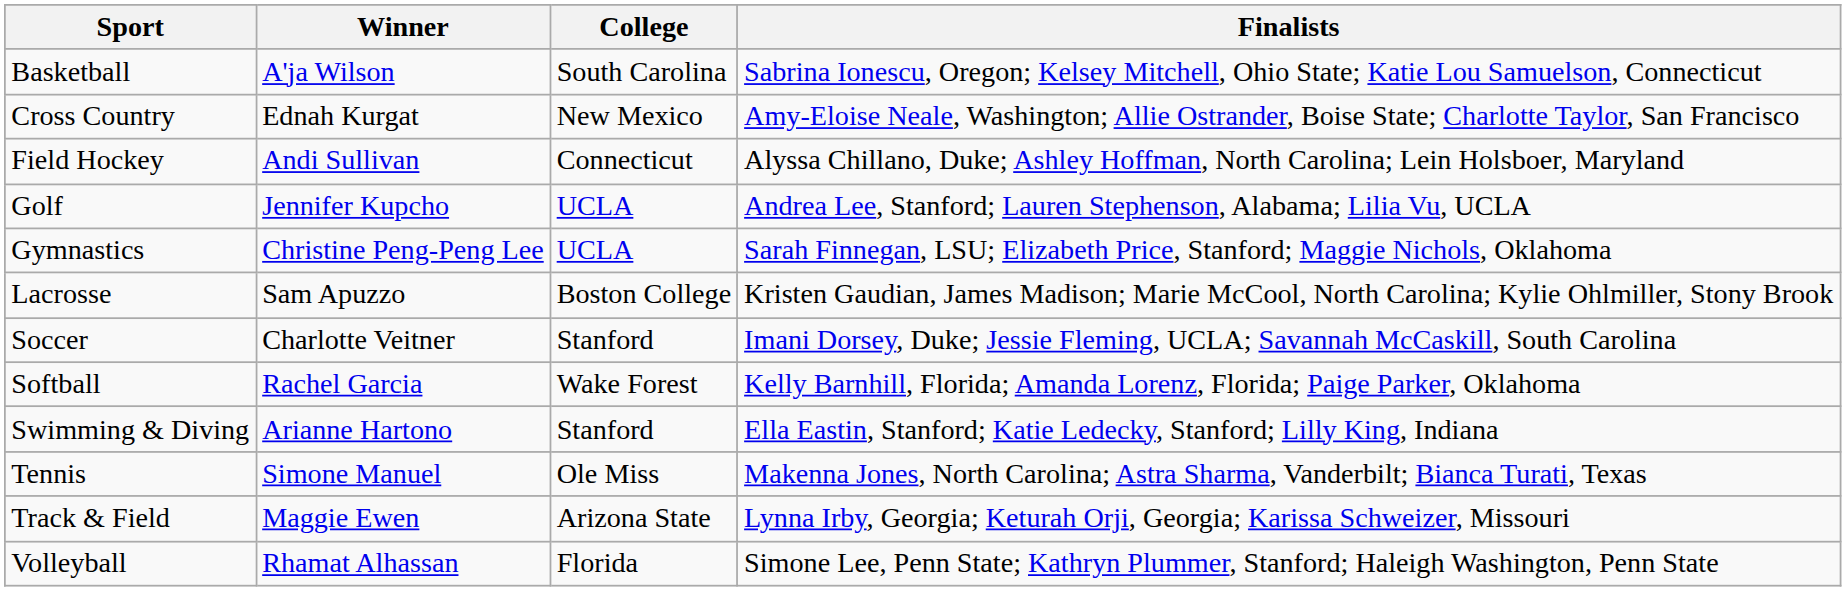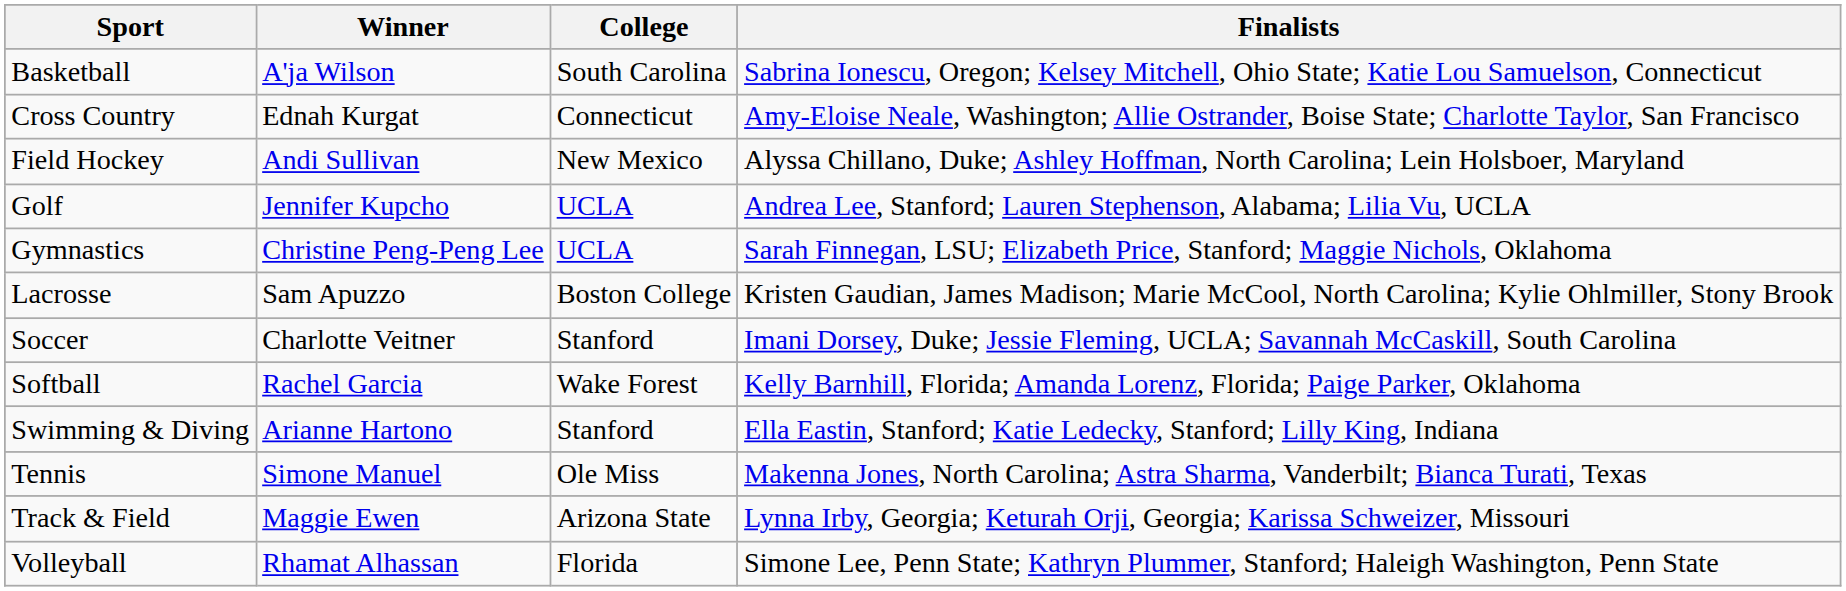Cross Country | College: New Mexico -> Connecticut
Field Hockey | College: Connecticut -> New Mexico
